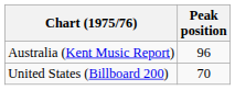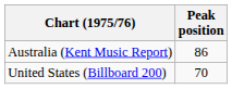Australia (Kent Music Report) | Peak position: 96 -> 86
